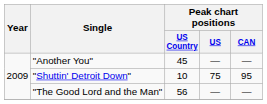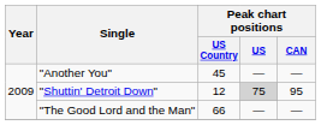"Shuttin' Detroit Down" | Peak chart positions / US Country: 10 -> 12
"Shuttin' Detroit Down" | Peak chart positions / US: no background -> lightgrey background
"The Good Lord and the Man" | Peak chart positions / US Country: 56 -> 66
